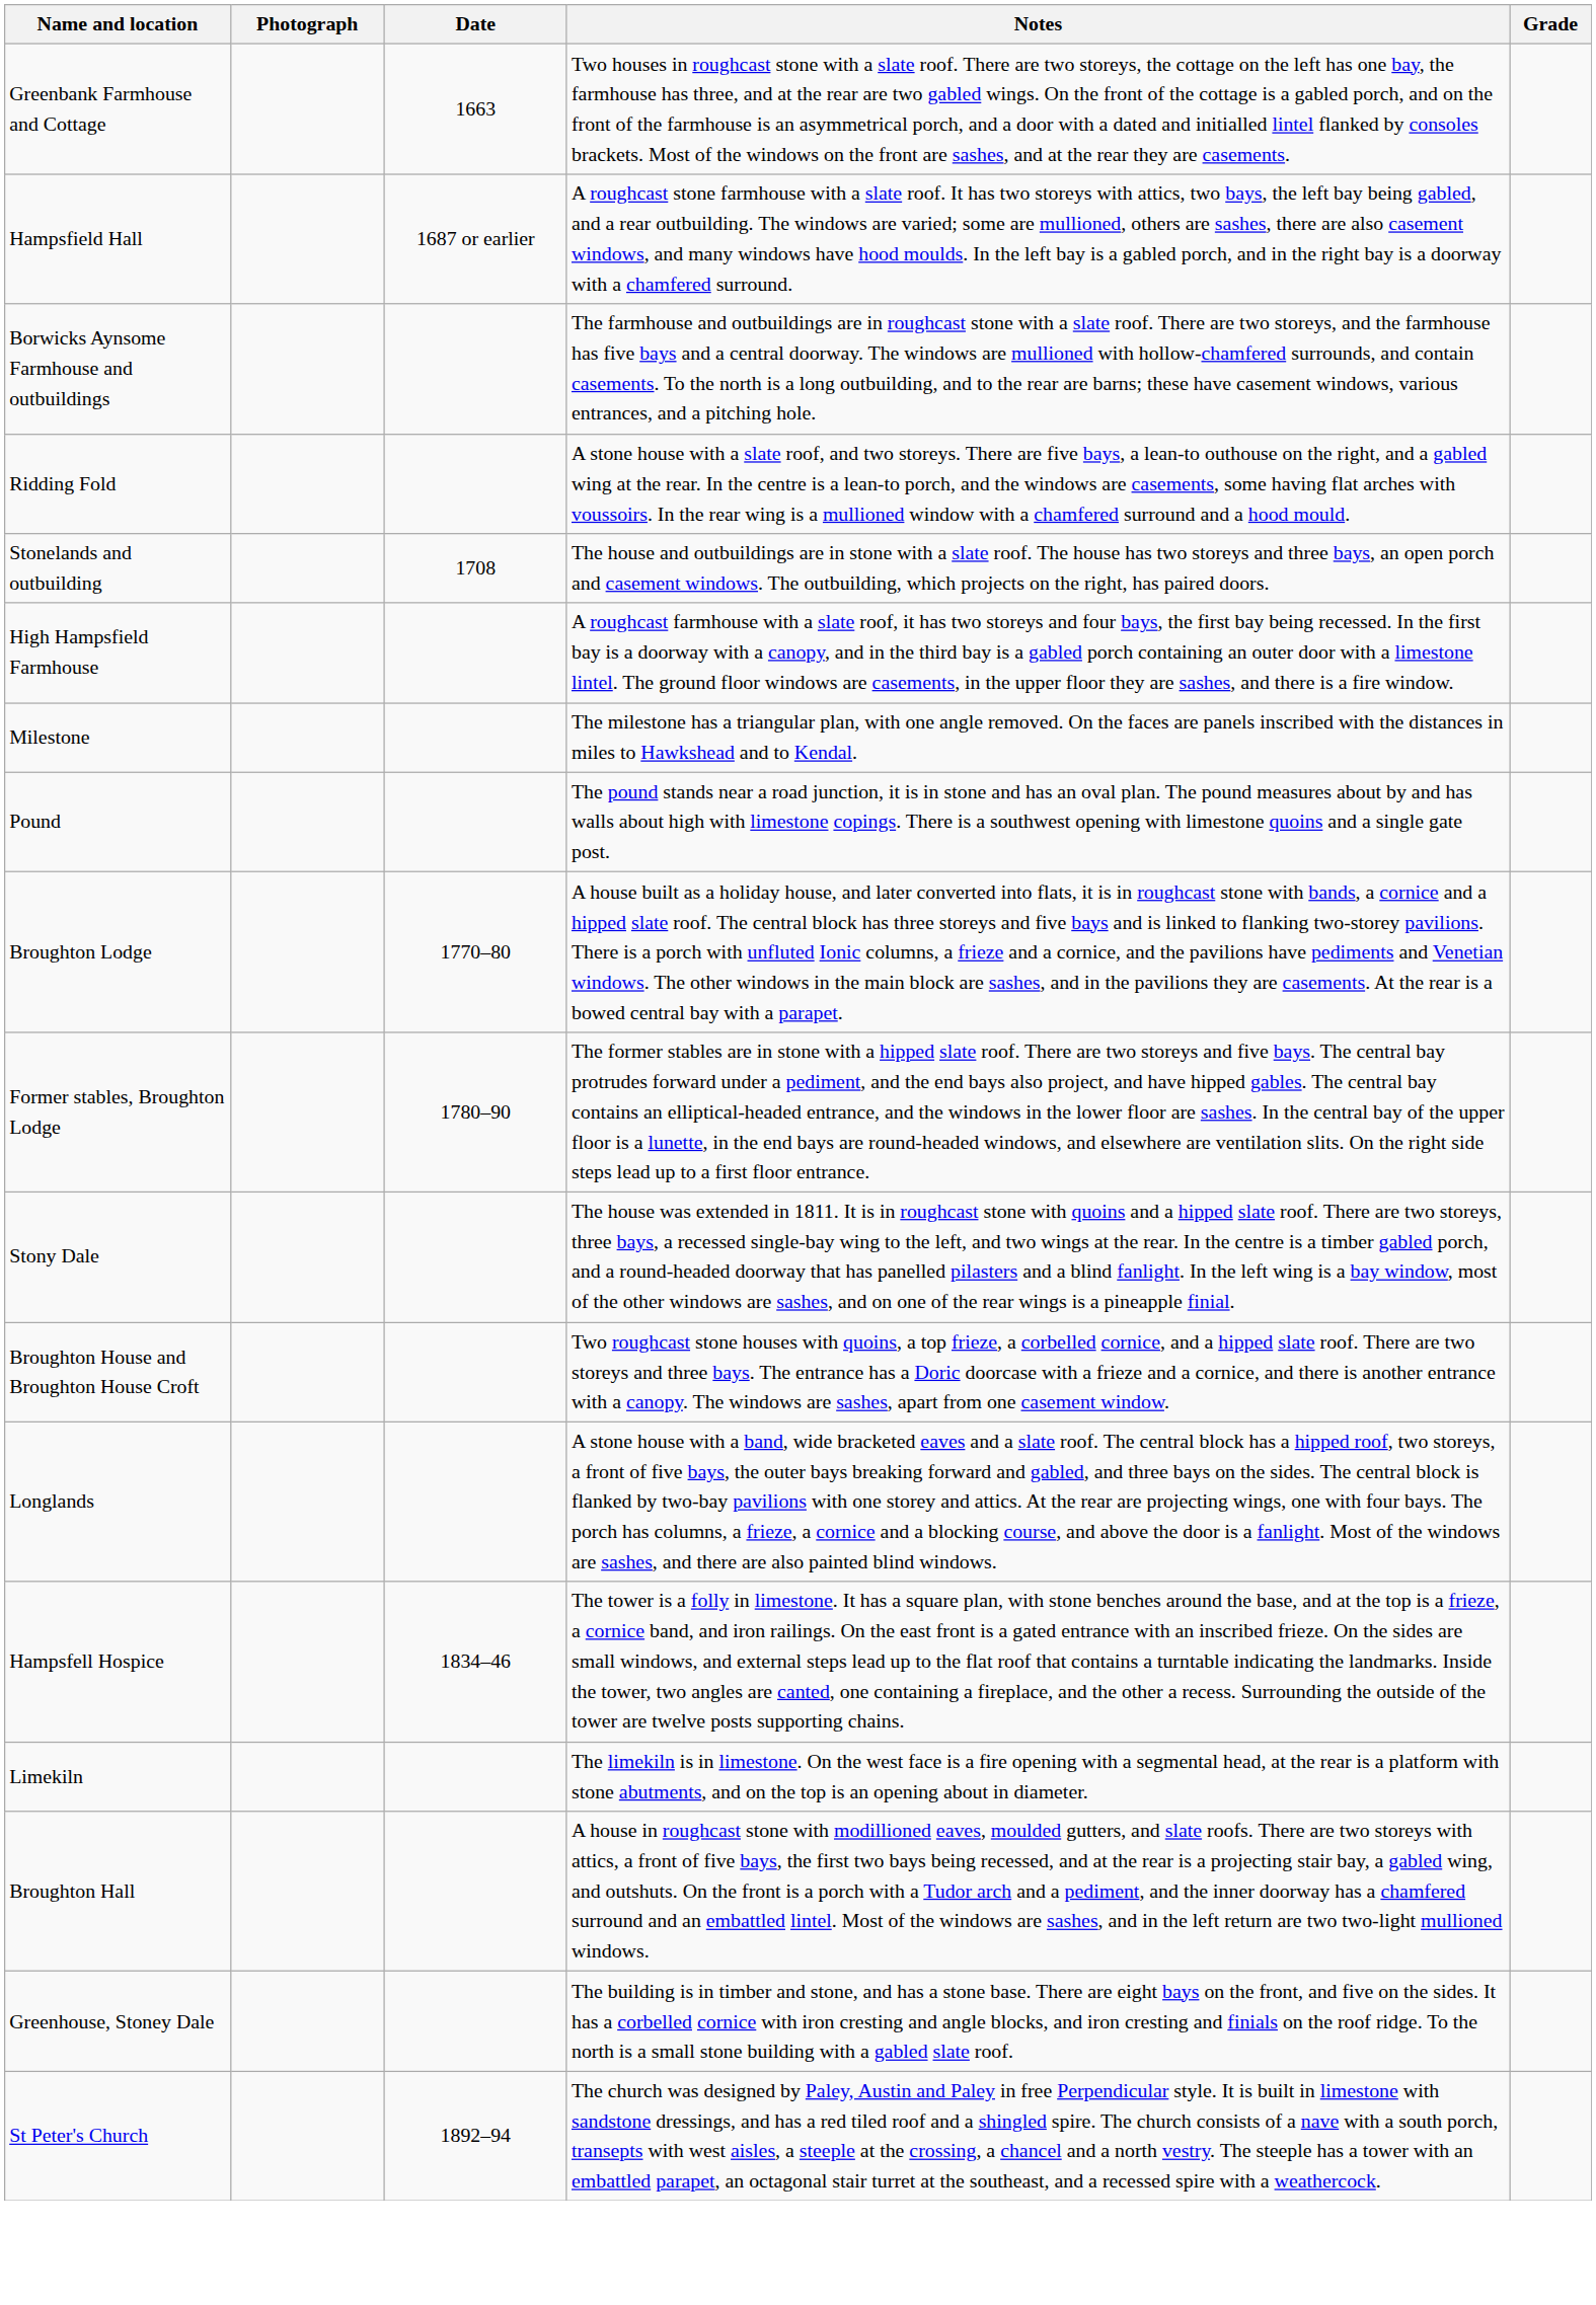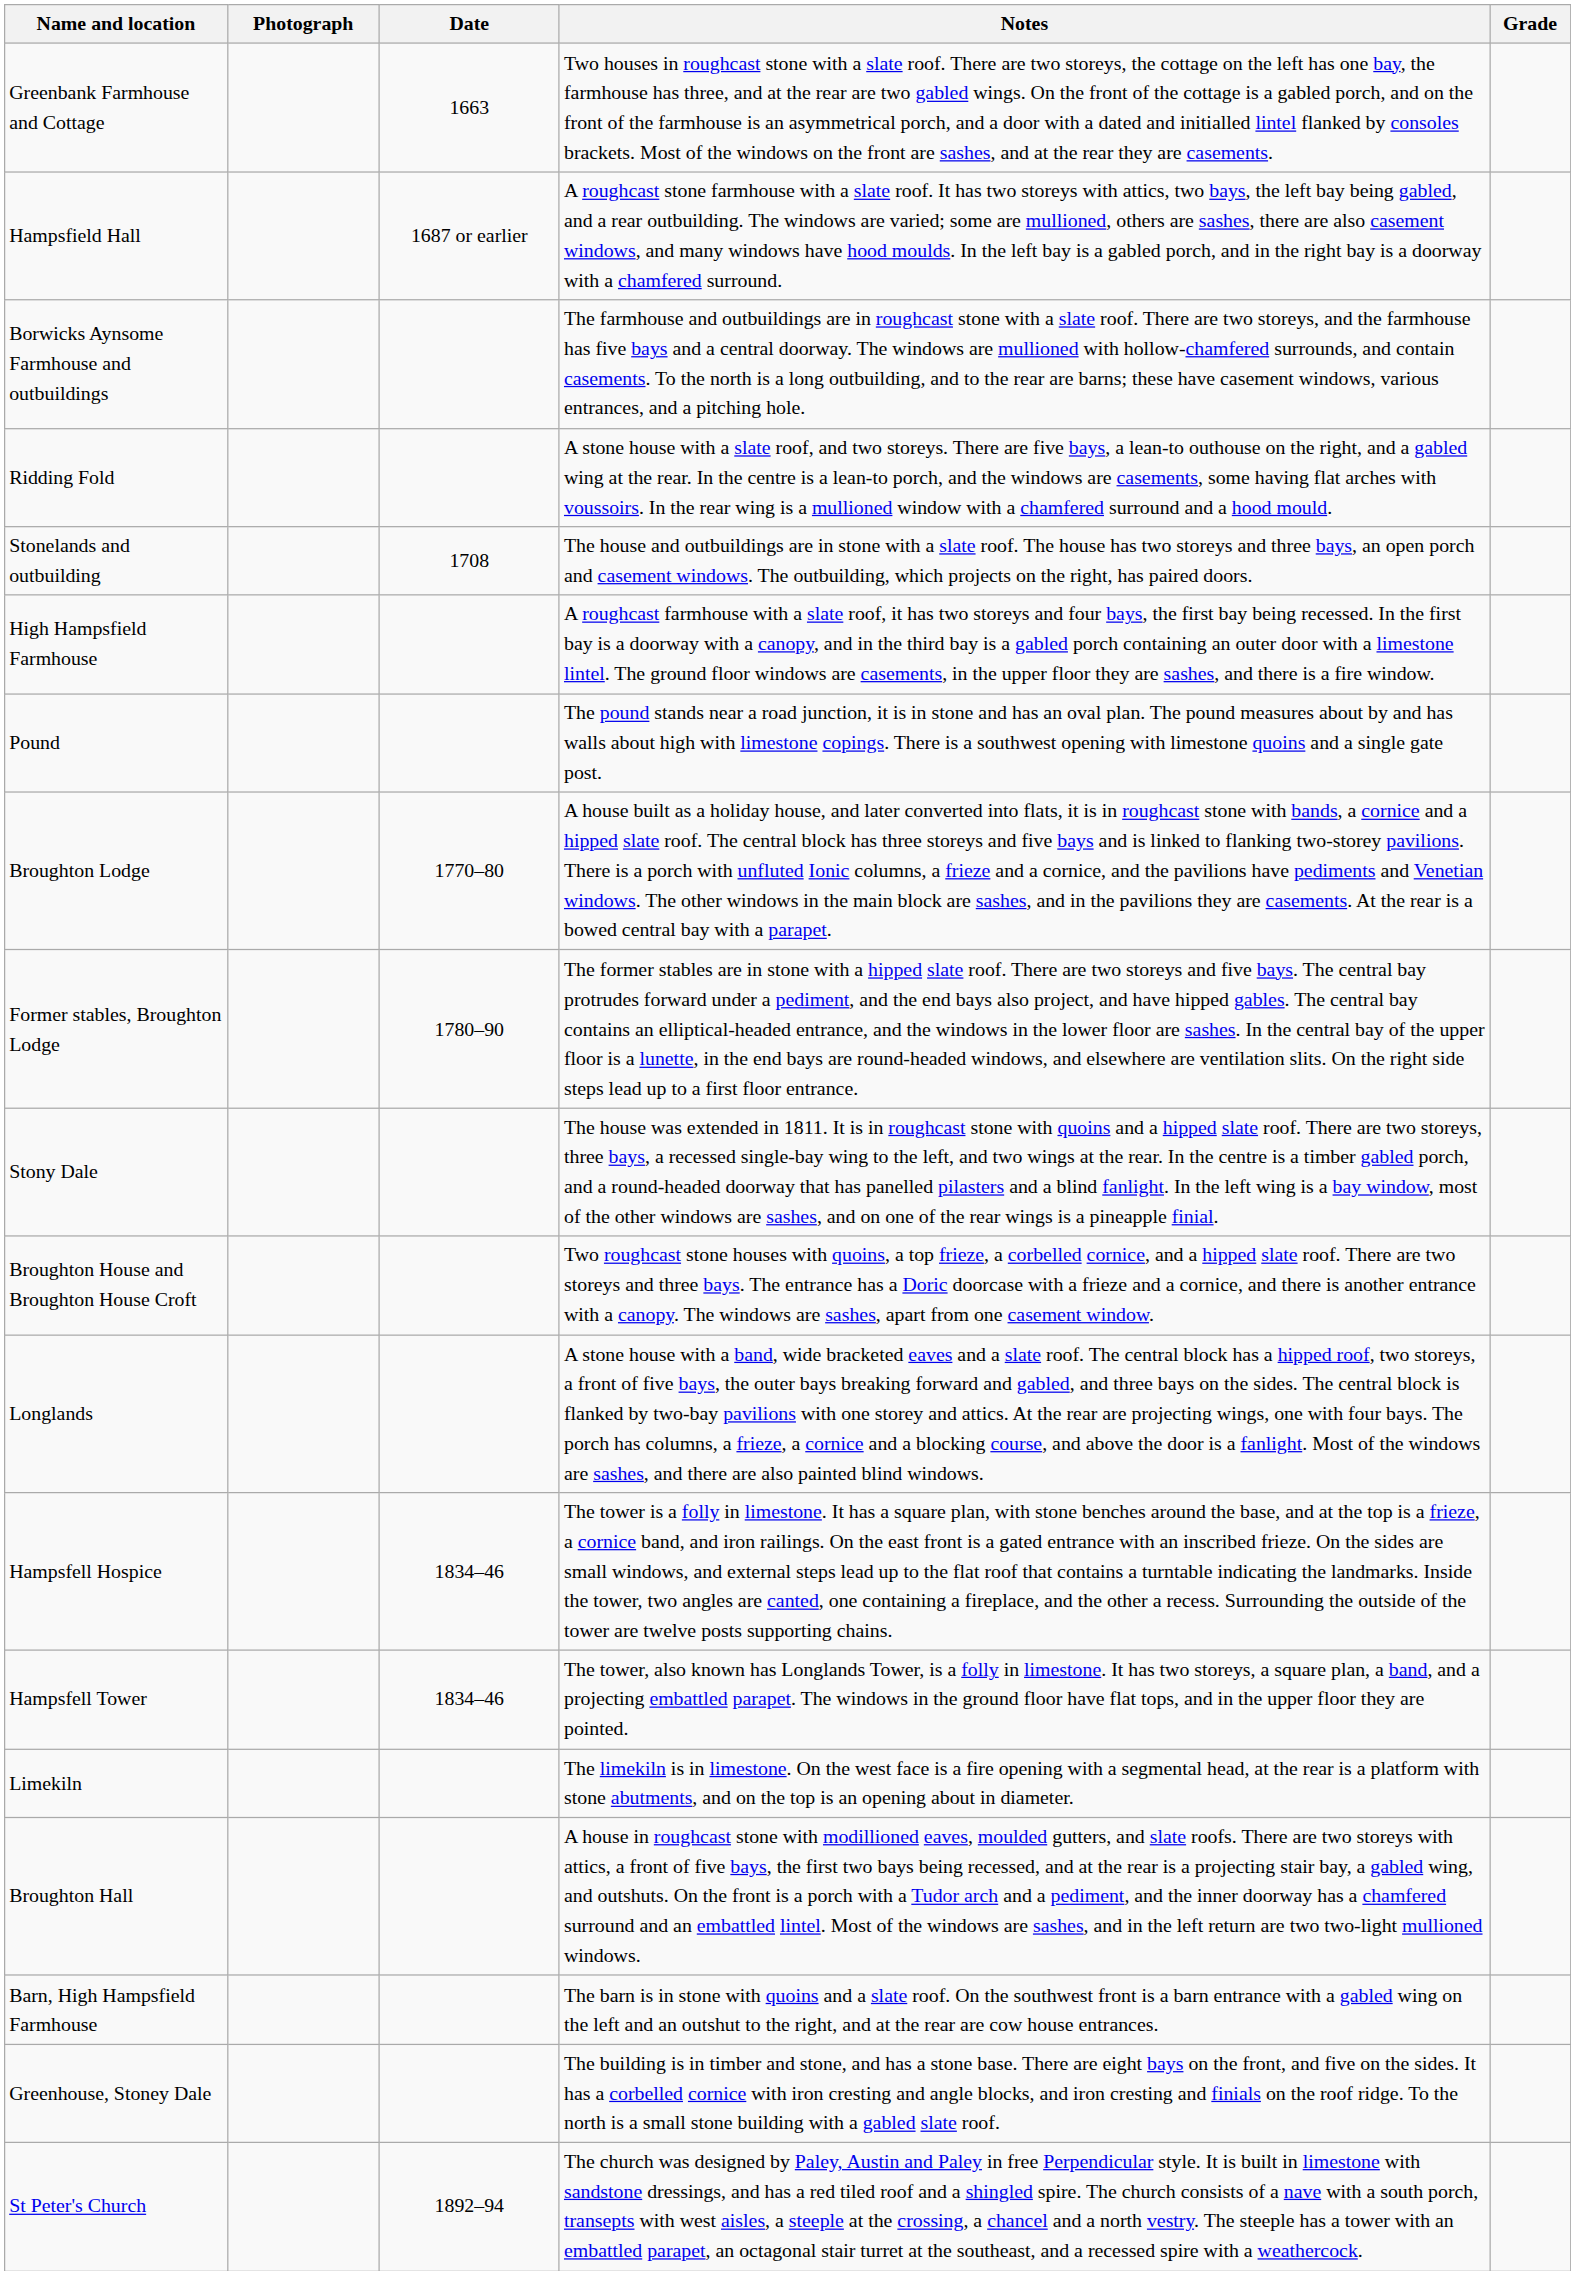- row: Milestone | The milestone has a triangular plan, with one angle removed. On the faces are panels inscribed with the distances in miles to Hawkshead and to Kendal.
+ row: Hampsfell Tower | 1834–46 | The tower, also known has Longlands Tower, is a folly in limestone. It has two storeys, a square plan, a band, and a projecting embattled parapet. The windows in the ground floor have flat tops, and in the upper floor they are pointed.
+ row: Barn, High Hampsfield Farmhouse | The barn is in stone with quoins and a slate roof. On the southwest front is a barn entrance with a gabled wing on the left and an outshut to the right, and at the rear are cow house entrances.
